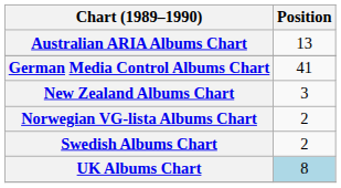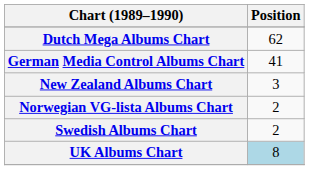- row: Australian ARIA Albums Chart | 13
+ row: Dutch Mega Albums Chart | 62
